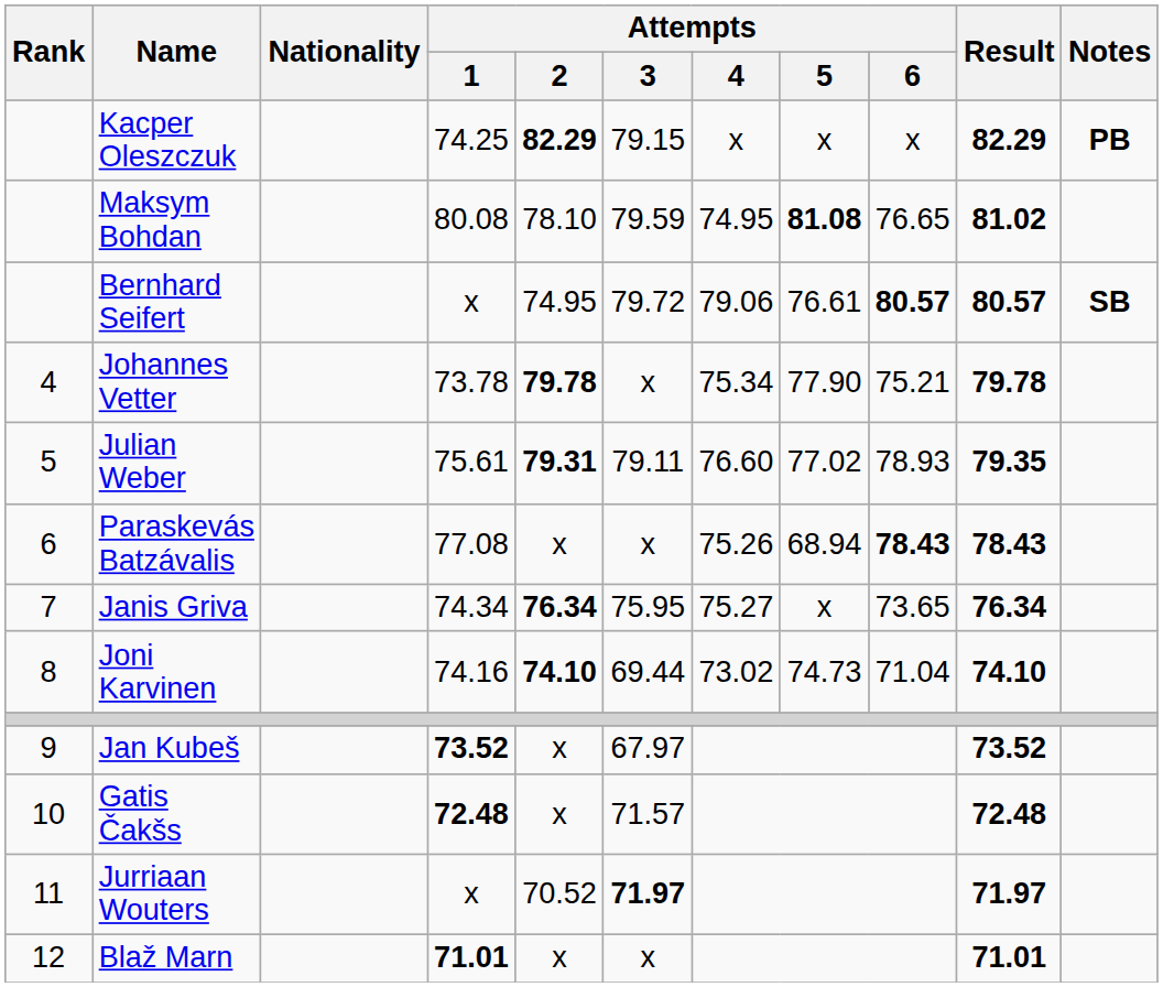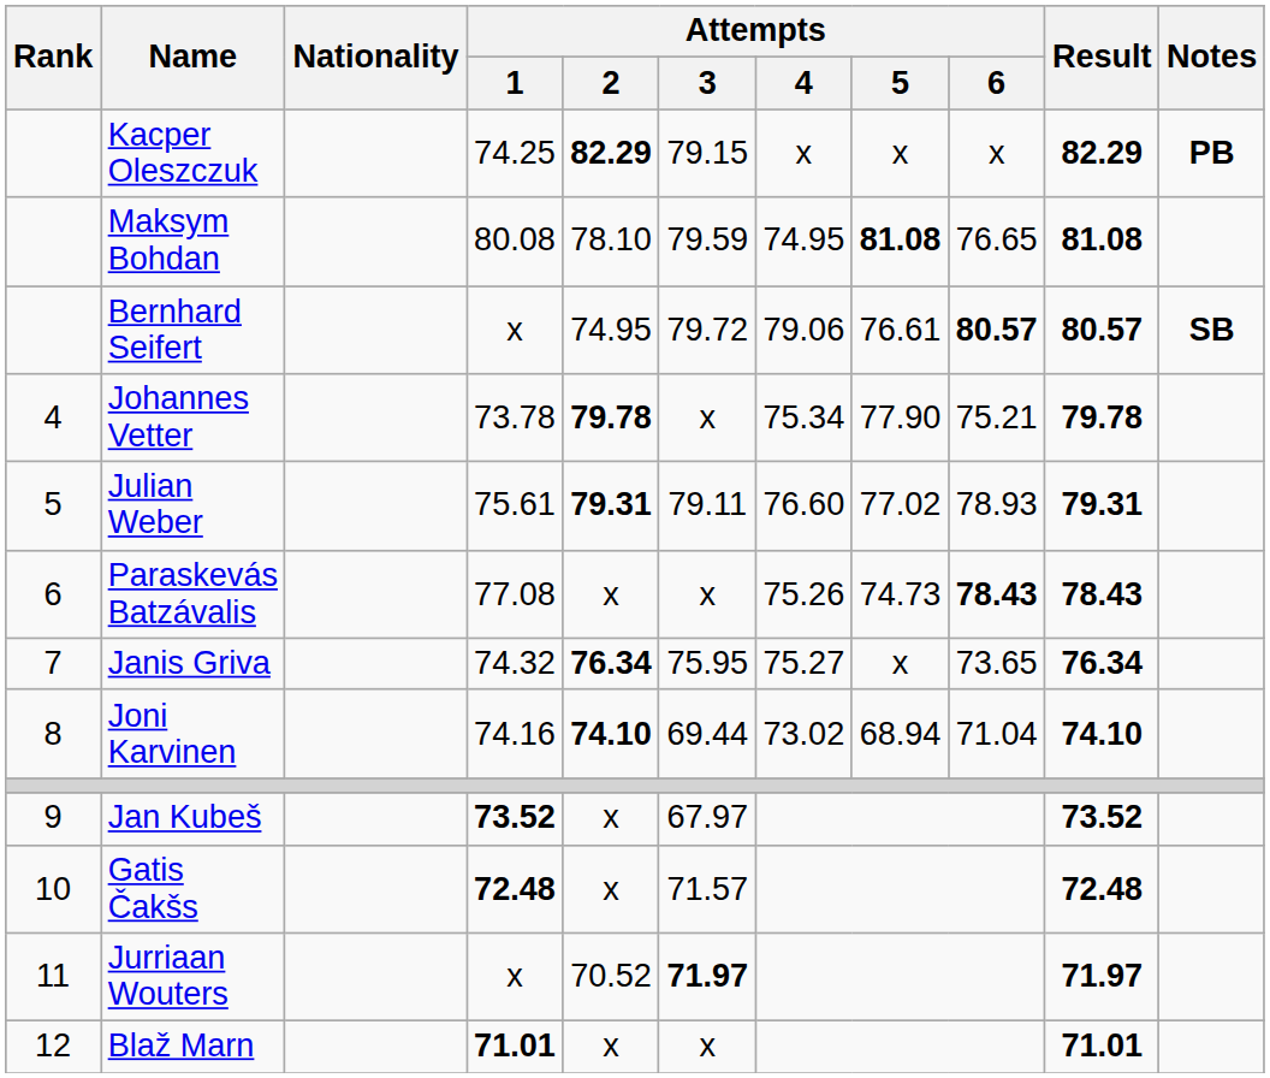Maksym Bohdan | Result: 81.02 -> 81.08
Julian Weber | Result: 79.35 -> 79.31
Paraskevás Batzávalis | Attempts / 5: 68.94 -> 74.73
Janis Griva | Attempts / 1: 74.34 -> 74.32
Joni Karvinen | Attempts / 5: 74.73 -> 68.94
